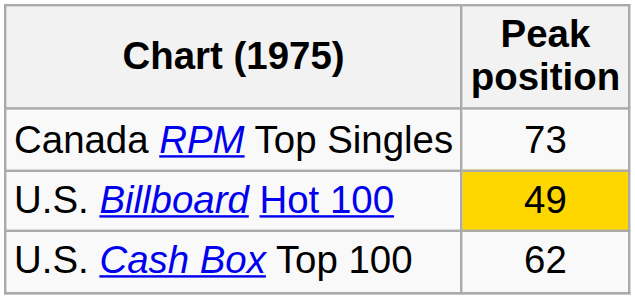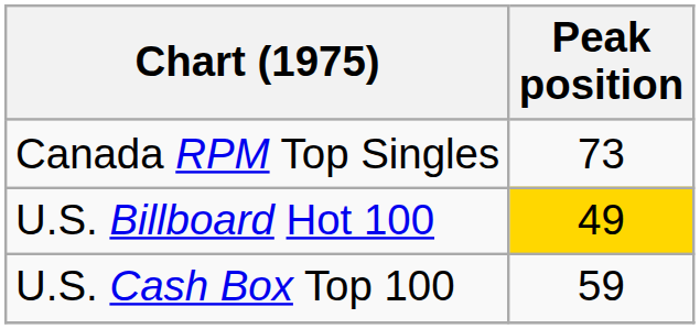U.S. Cash Box Top 100 | Peak position: 62 -> 59
